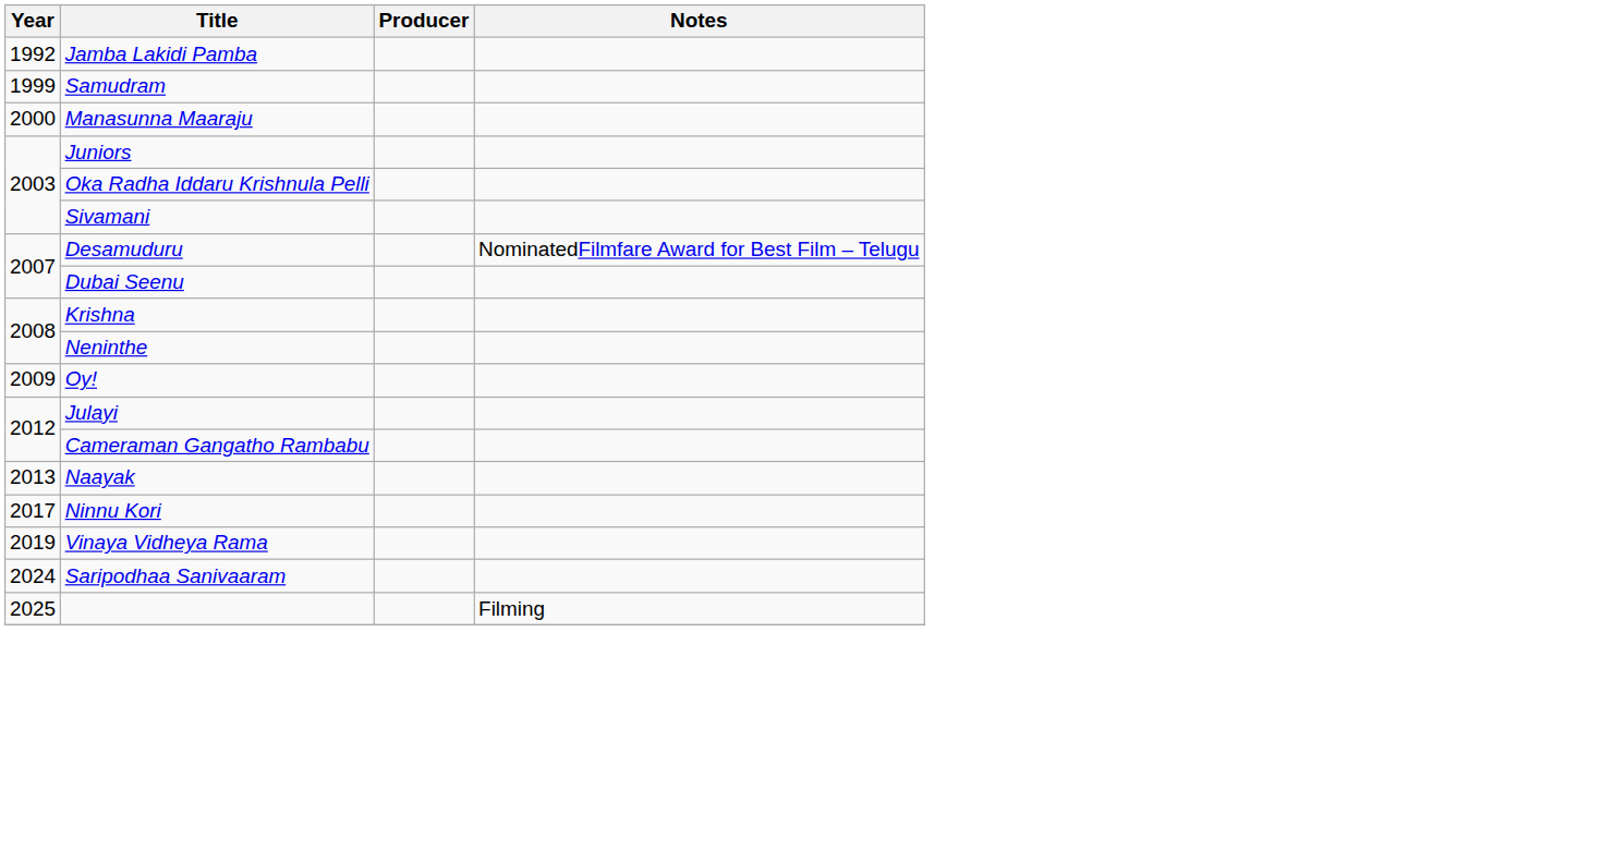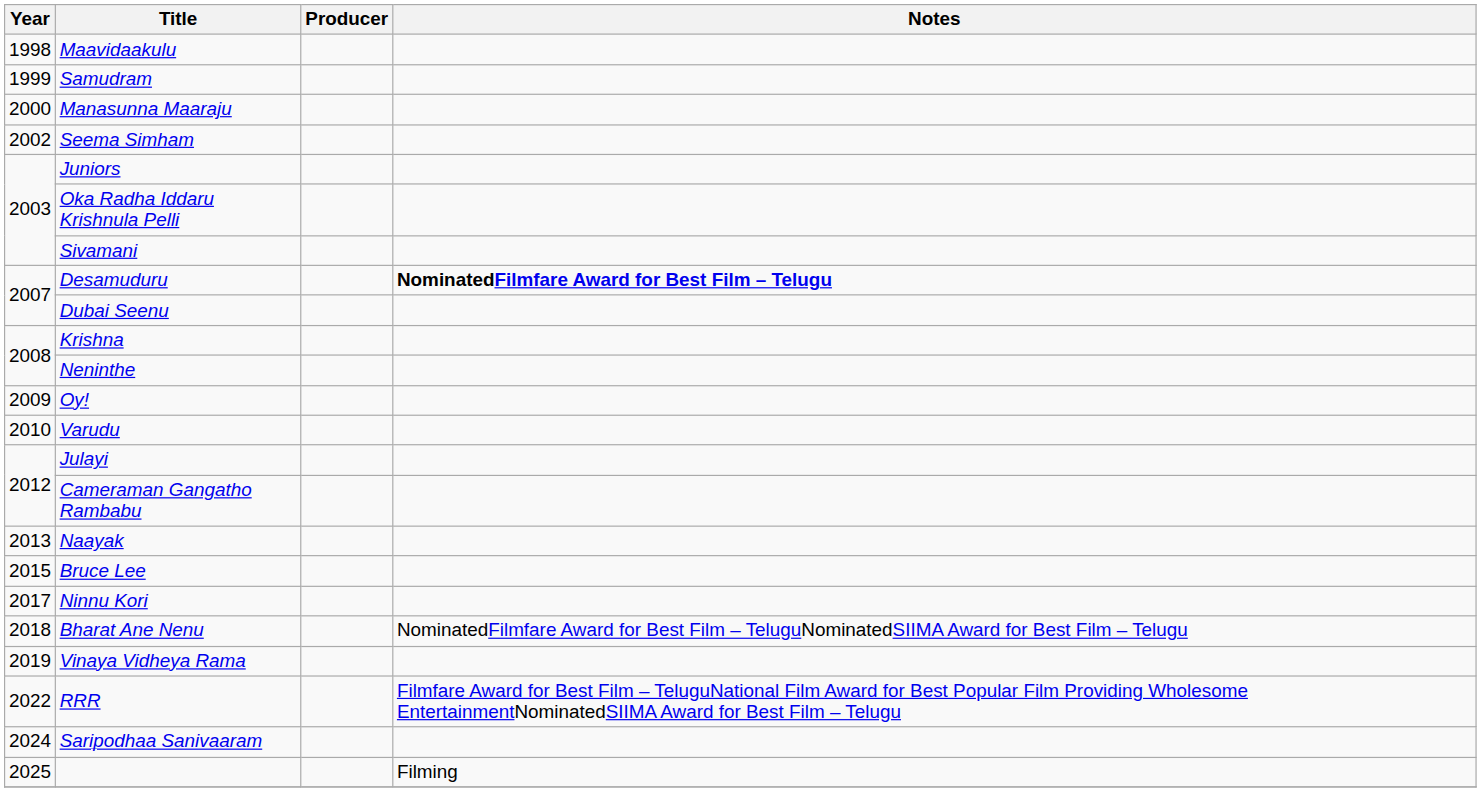- row: 1992 | Jamba Lakidi Pamba
+ row: 1998 | Maavidaakulu
+ row: 2002 | Seema Simham
Desamuduru | Notes: normal -> bold
+ row: 2010 | Varudu
+ row: 2015 | Bruce Lee
+ row: 2018 | Bharat Ane Nenu | NominatedFilmfare Award for Best Film – TeluguNominatedSIIMA Award for Best Film – Telugu
+ row: 2022 | RRR | Filmfare Award for Best Film – TeluguNational Film Award for Best Popular Film Providing Wholesome EntertainmentNominatedSIIMA Award for Best Film – Telugu
